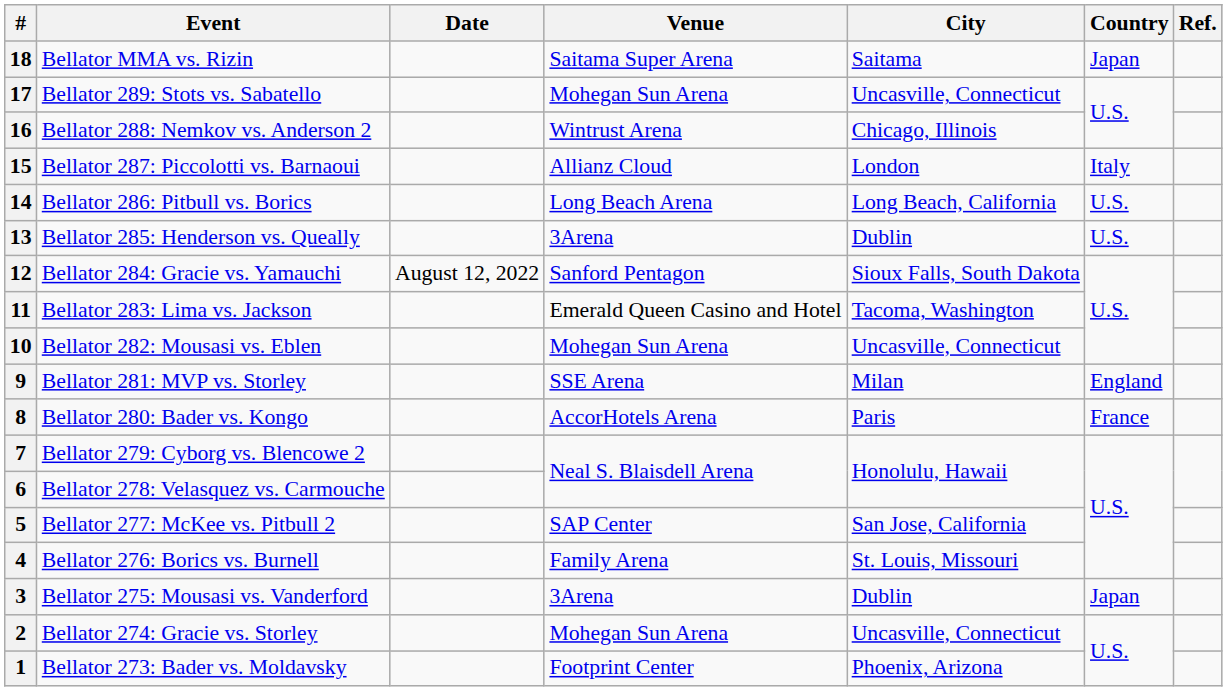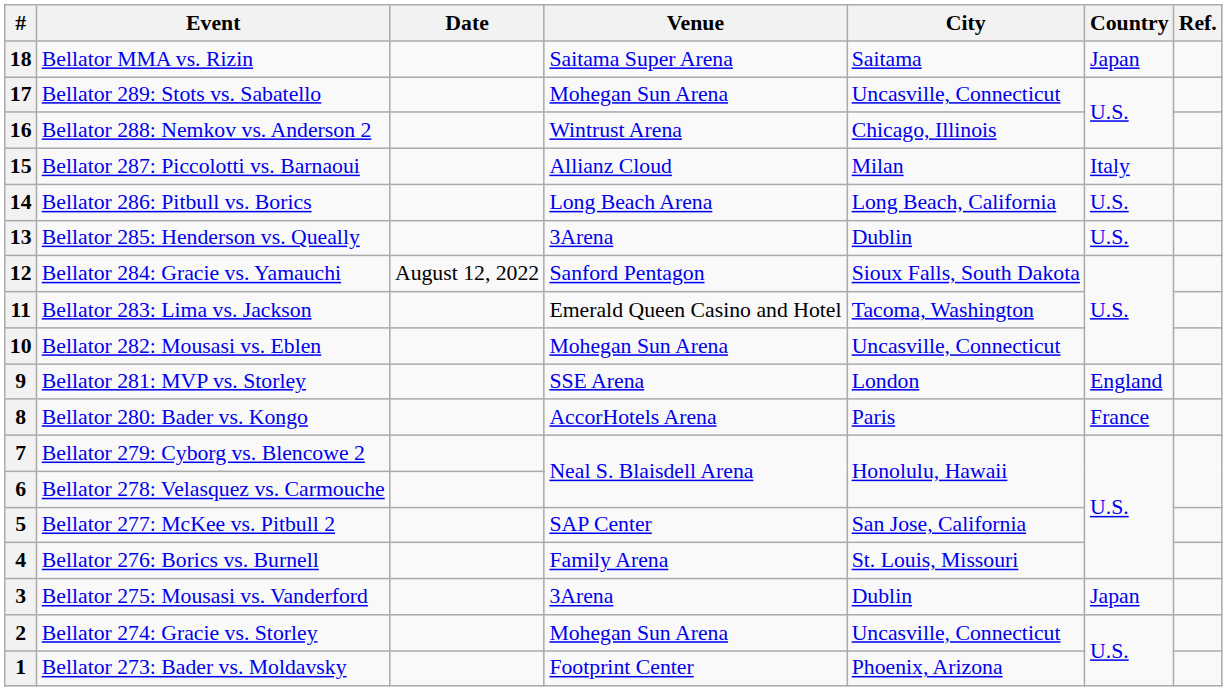15 | City: London -> Milan
9 | City: Milan -> London
